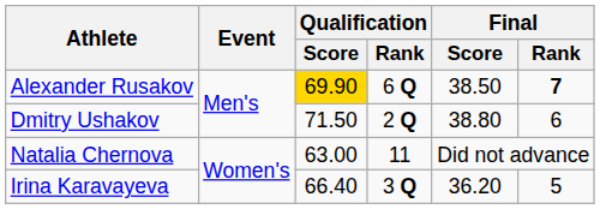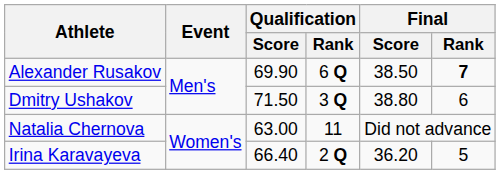Alexander Rusakov | Qualification / Score: gold background -> no background
Dmitry Ushakov | Qualification / Rank: 2 Q -> 3 Q
Irina Karavayeva | Qualification / Rank: 3 Q -> 2 Q
